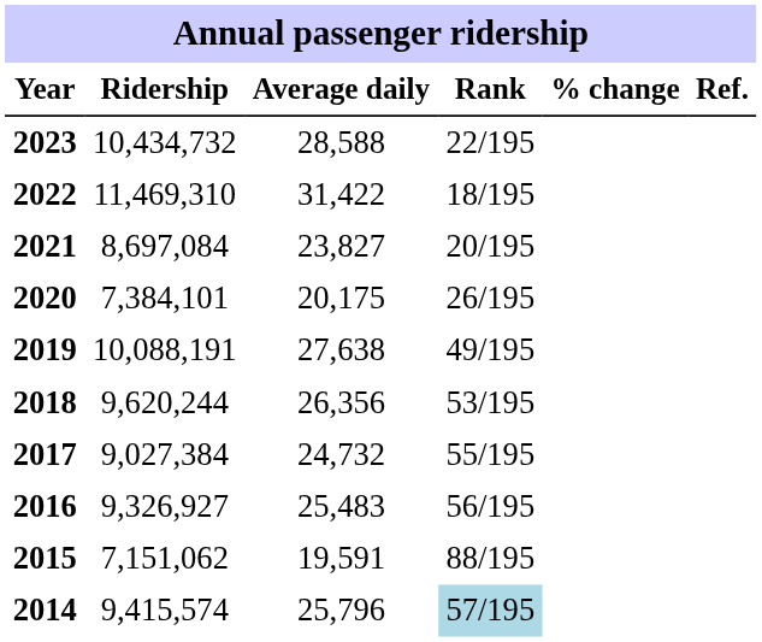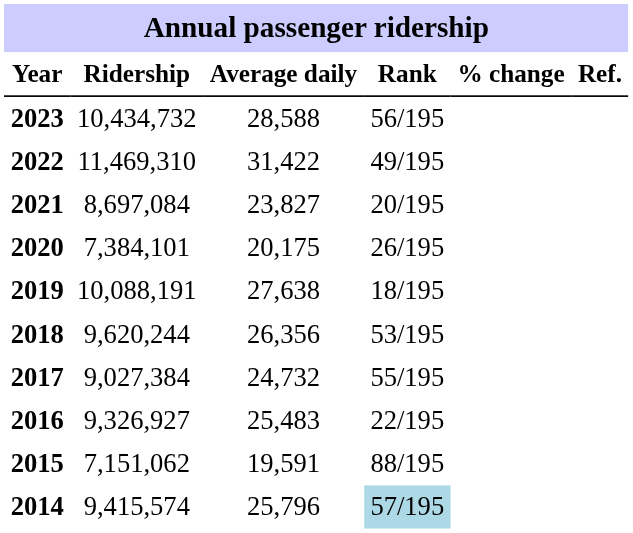2023 | Rank: 22/195 -> 56/195
2022 | Rank: 18/195 -> 49/195
2019 | Rank: 49/195 -> 18/195
2016 | Rank: 56/195 -> 22/195
